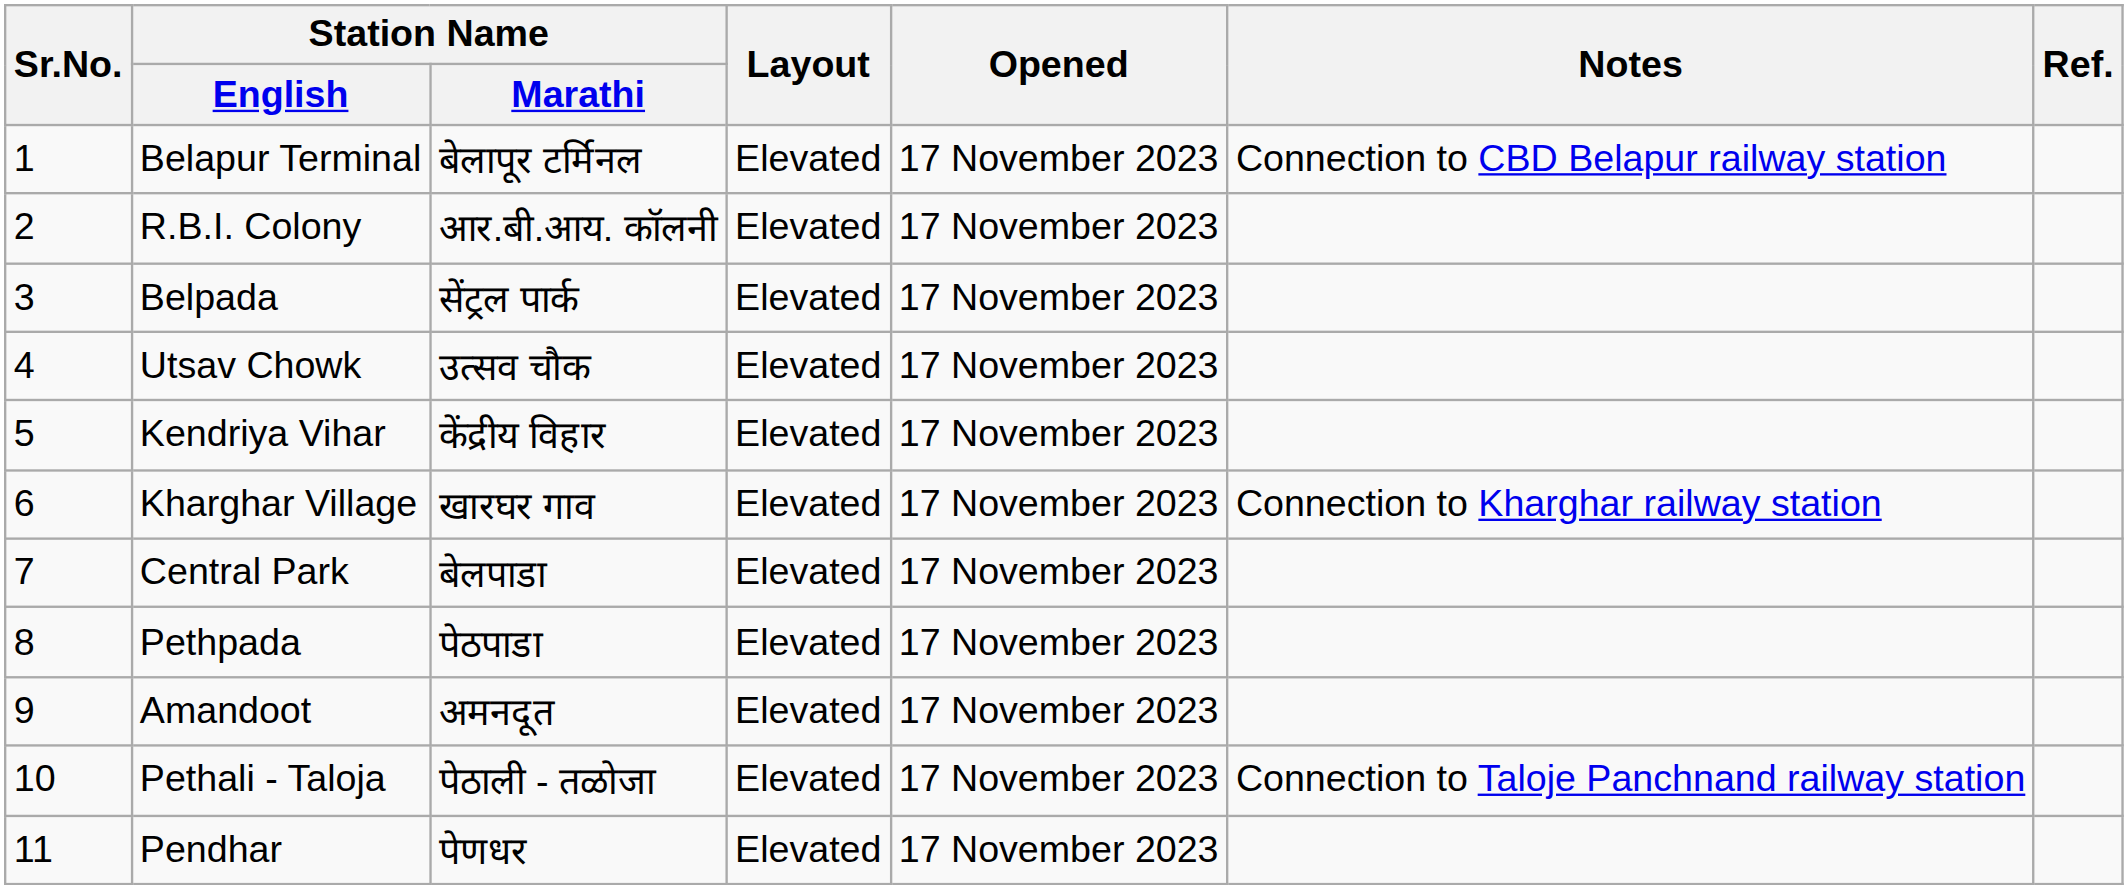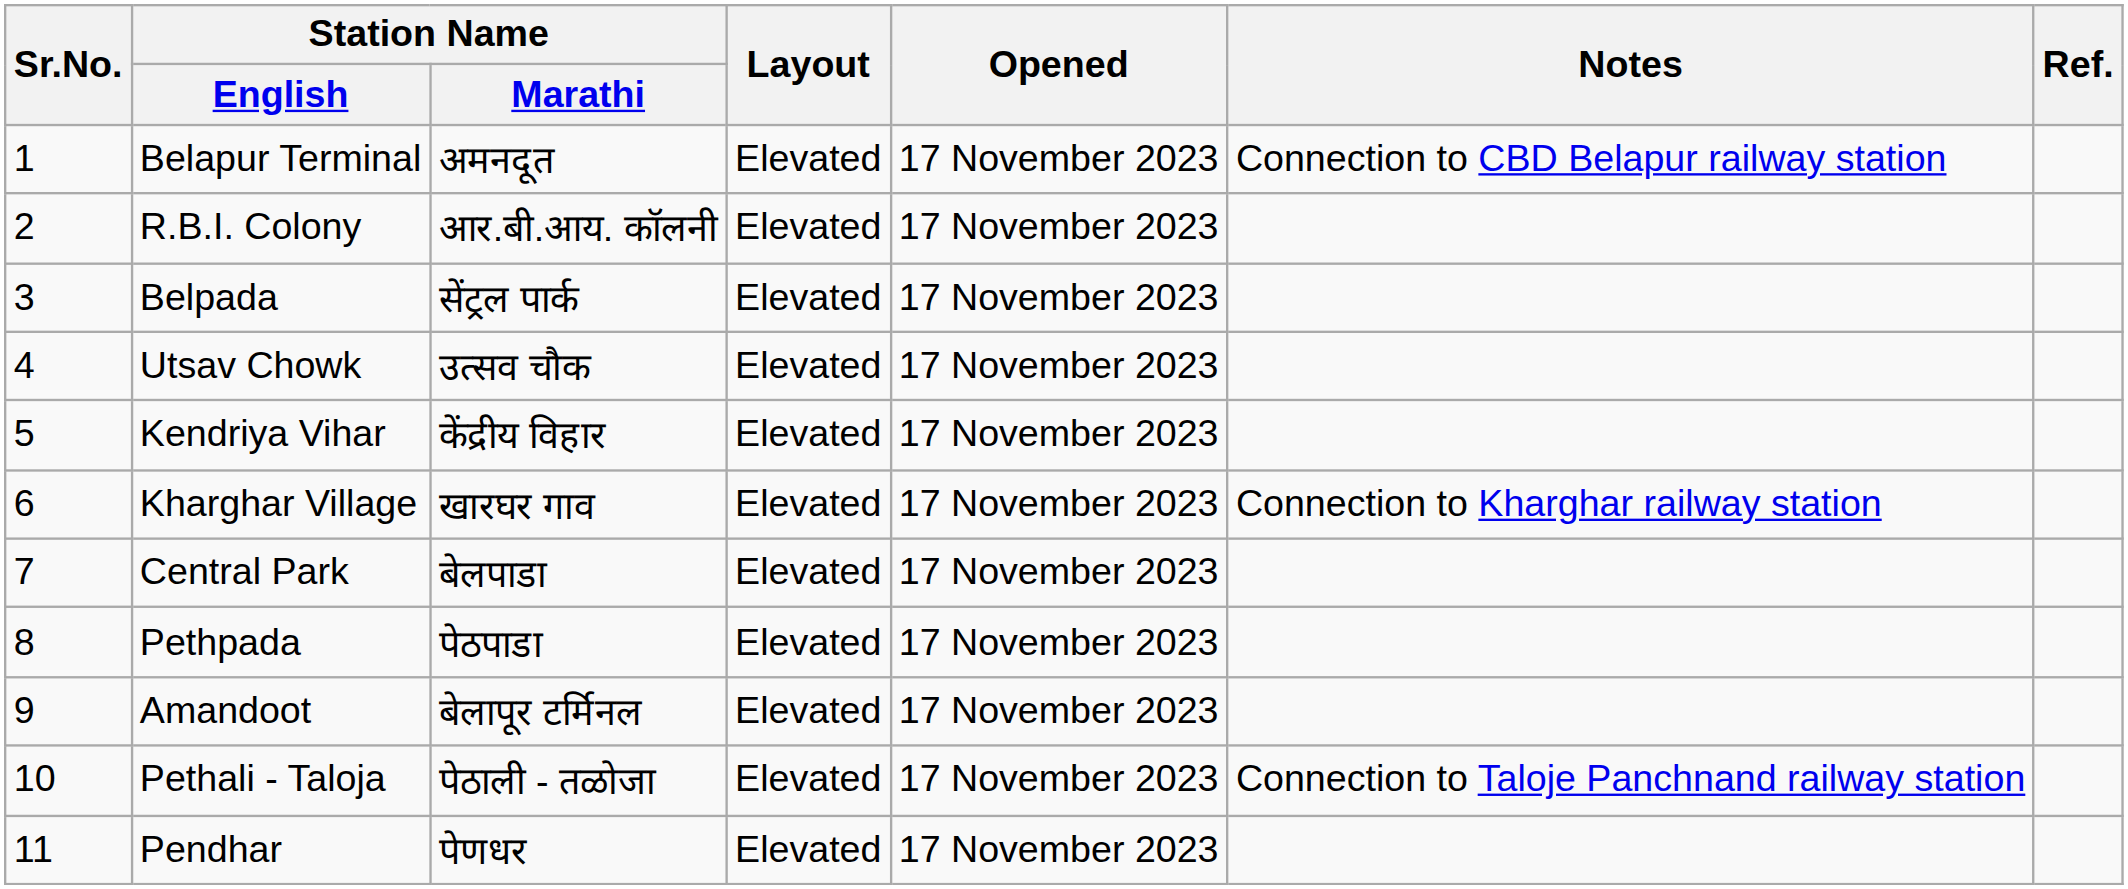Belapur Terminal | Station Name / Marathi: बेलापूर टर्मिनल -> अमनदूत
Amandoot | Station Name / Marathi: अमनदूत -> बेलापूर टर्मिनल
